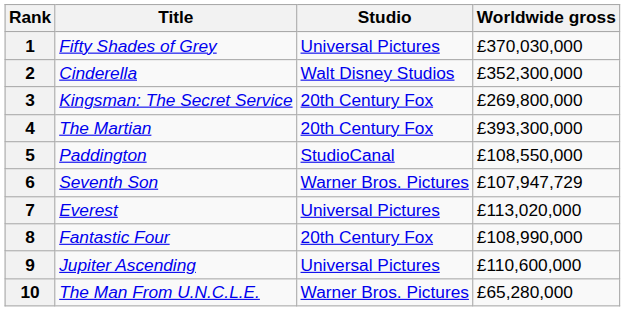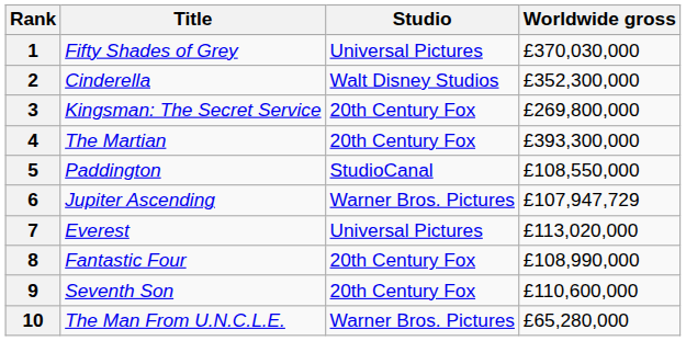6 | Title: Seventh Son -> Jupiter Ascending
9 | Title: Jupiter Ascending -> Seventh Son
9 | Studio: Universal Pictures -> 20th Century Fox
